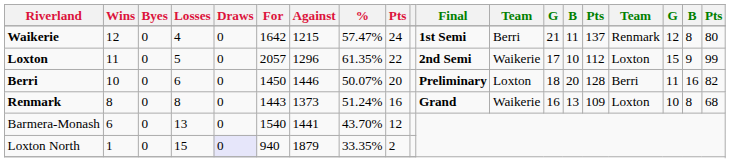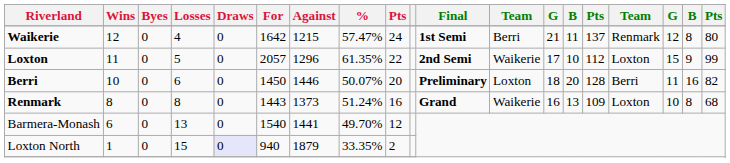Barmera-Monash | %: 43.70% -> 49.70%
